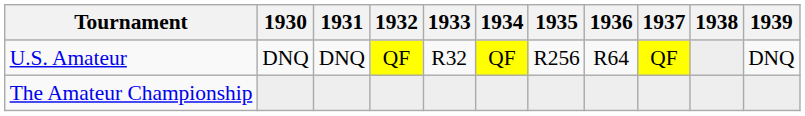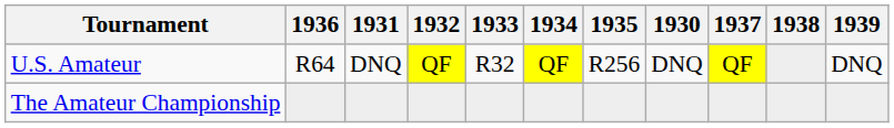columns swapped: 1930 <-> 1936
